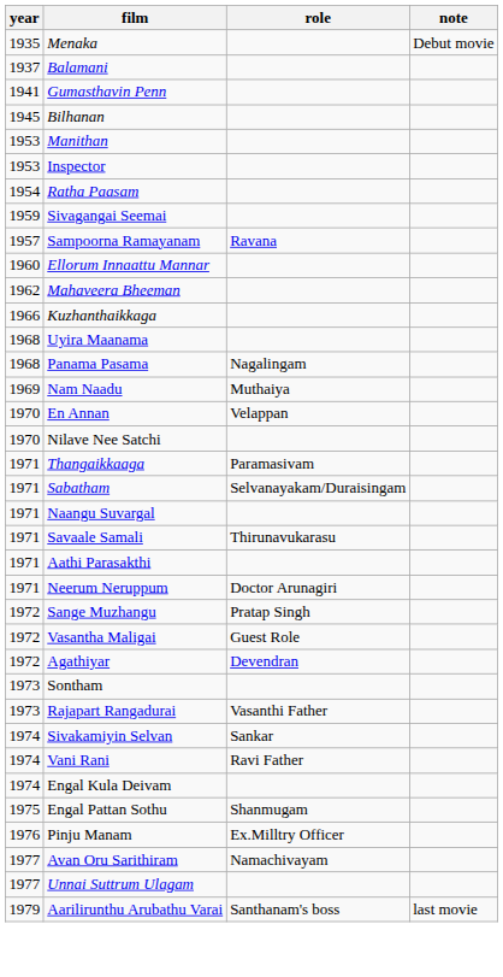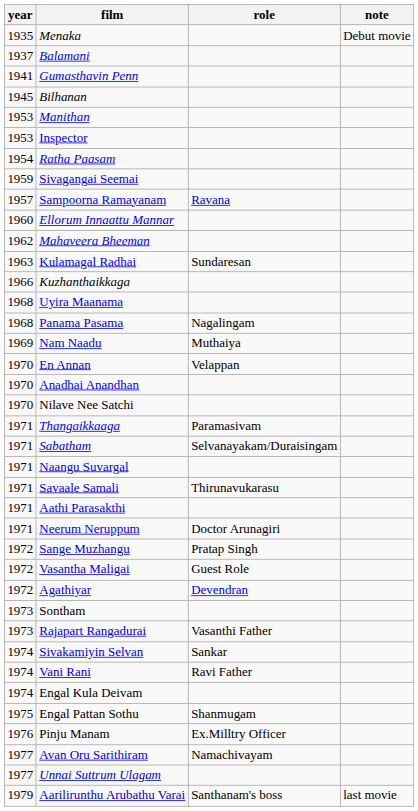+ row: 1963 | Kulamagal Radhai | Sundaresan
+ row: 1970 | Anadhai Anandhan
